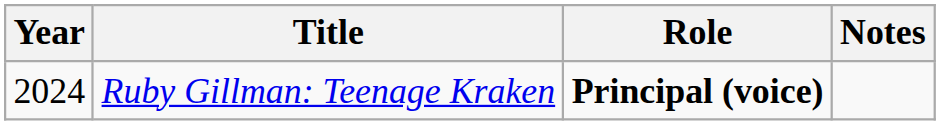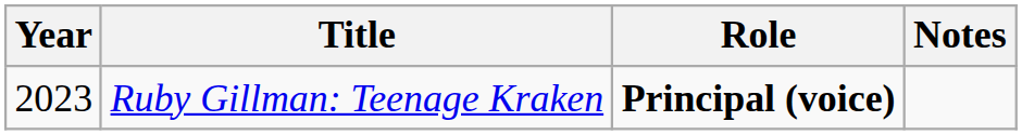Ruby Gillman: Teenage Kraken | Year: 2024 -> 2023
